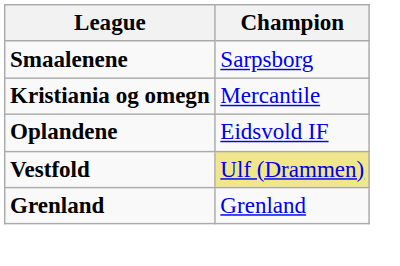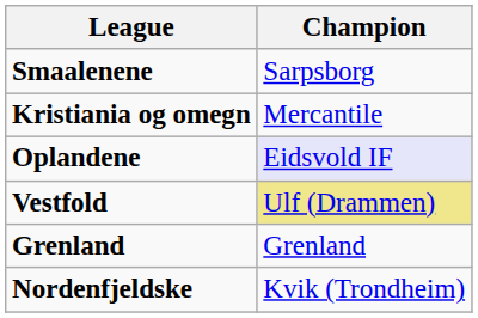Oplandene | Champion: no background -> lavender background
+ row: Nordenfjeldske | Kvik (Trondheim)
